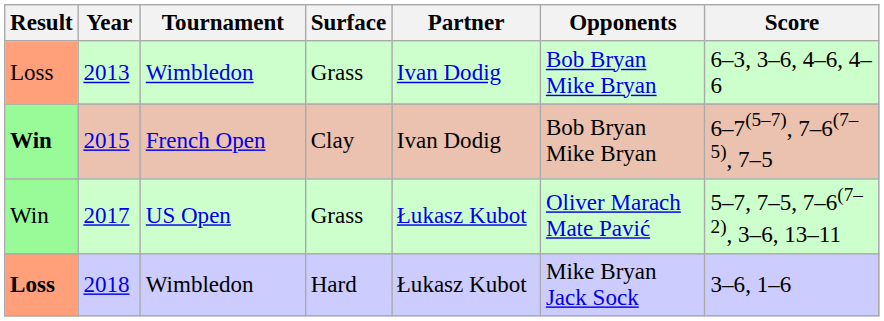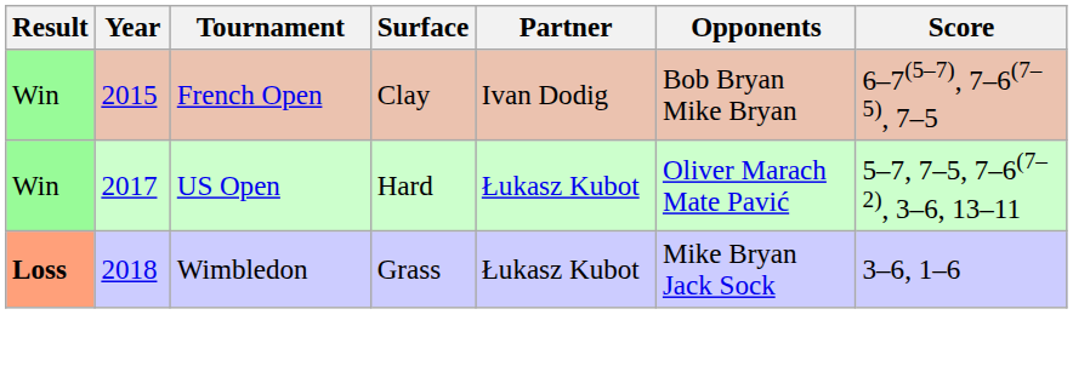- row: Loss | 2013 | Wimbledon | Grass | Ivan Dodig | Bob Bryan Mike Bryan | 6–3, 3–6, 4–6, 4–6
2015 | Result: bold -> normal
2017 | Surface: Grass -> Hard
2018 | Surface: Hard -> Grass
